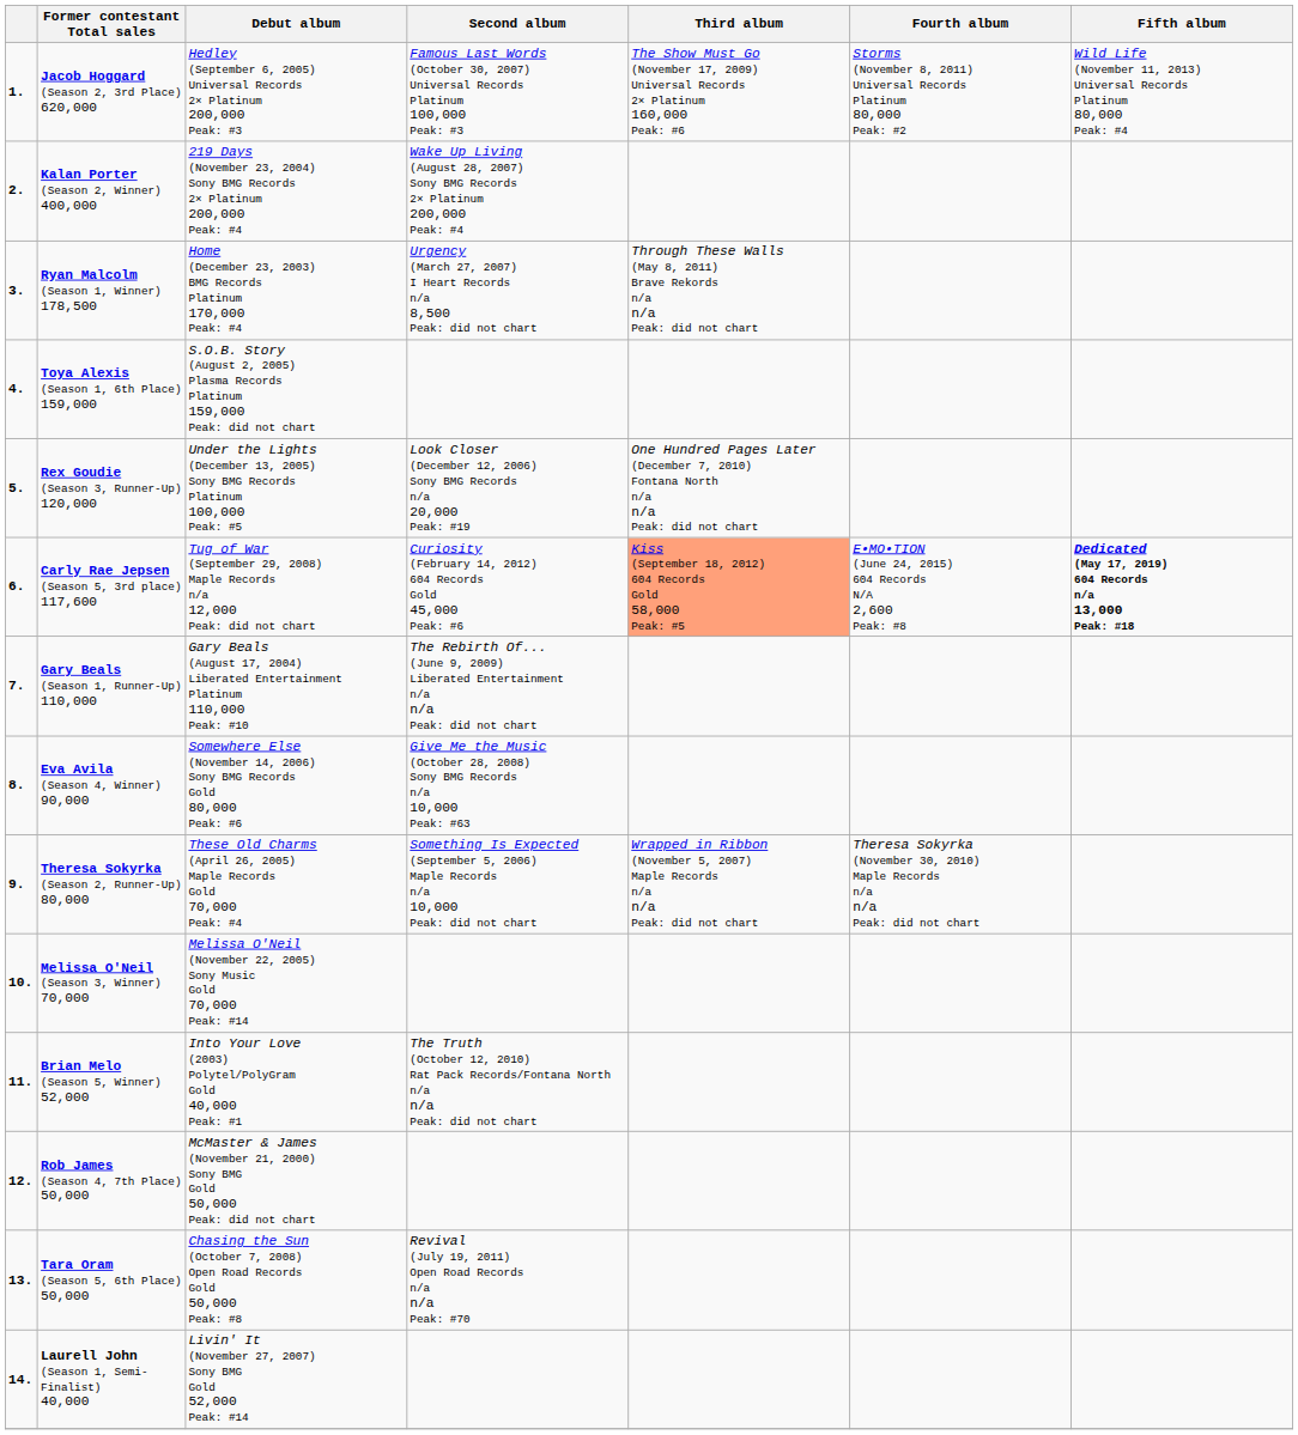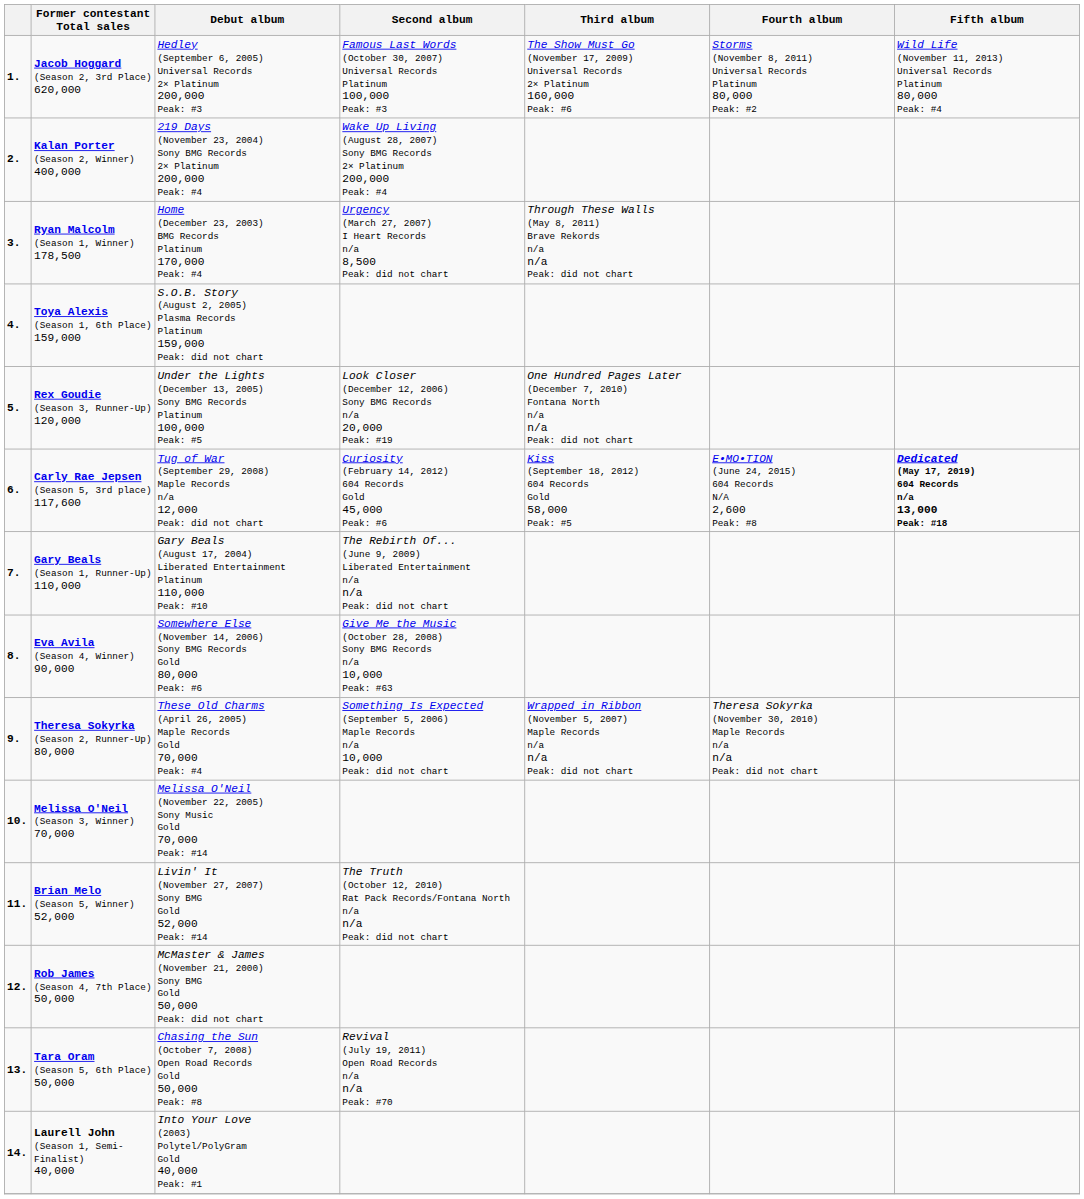Carly Rae Jepsen (Season 5, 3rd place) 117,600 | Third album: lightsalmon background -> no background
Brian Melo (Season 5, Winner) 52,000 | Debut album: Into Your Love (2003) Polytel/PolyGram Gold 40,000 Peak: #1 -> Livin' It (November 27, 2007) Sony BMG Gold 52,000 Peak: #14
Laurell John (Season 1, Semi-Finalist) 40,000 | Debut album: Livin' It (November 27, 2007) Sony BMG Gold 52,000 Peak: #14 -> Into Your Love (2003) Polytel/PolyGram Gold 40,000 Peak: #1
